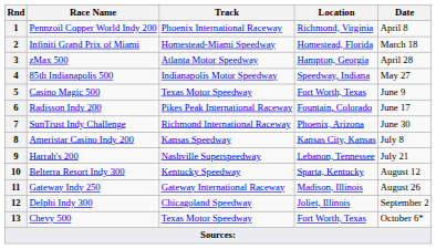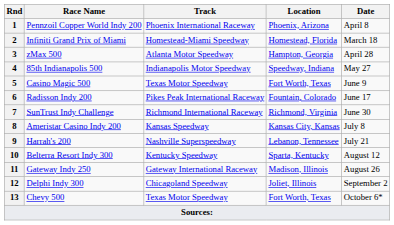1 | Location: Richmond, Virginia -> Phoenix, Arizona
7 | Location: Phoenix, Arizona -> Richmond, Virginia
